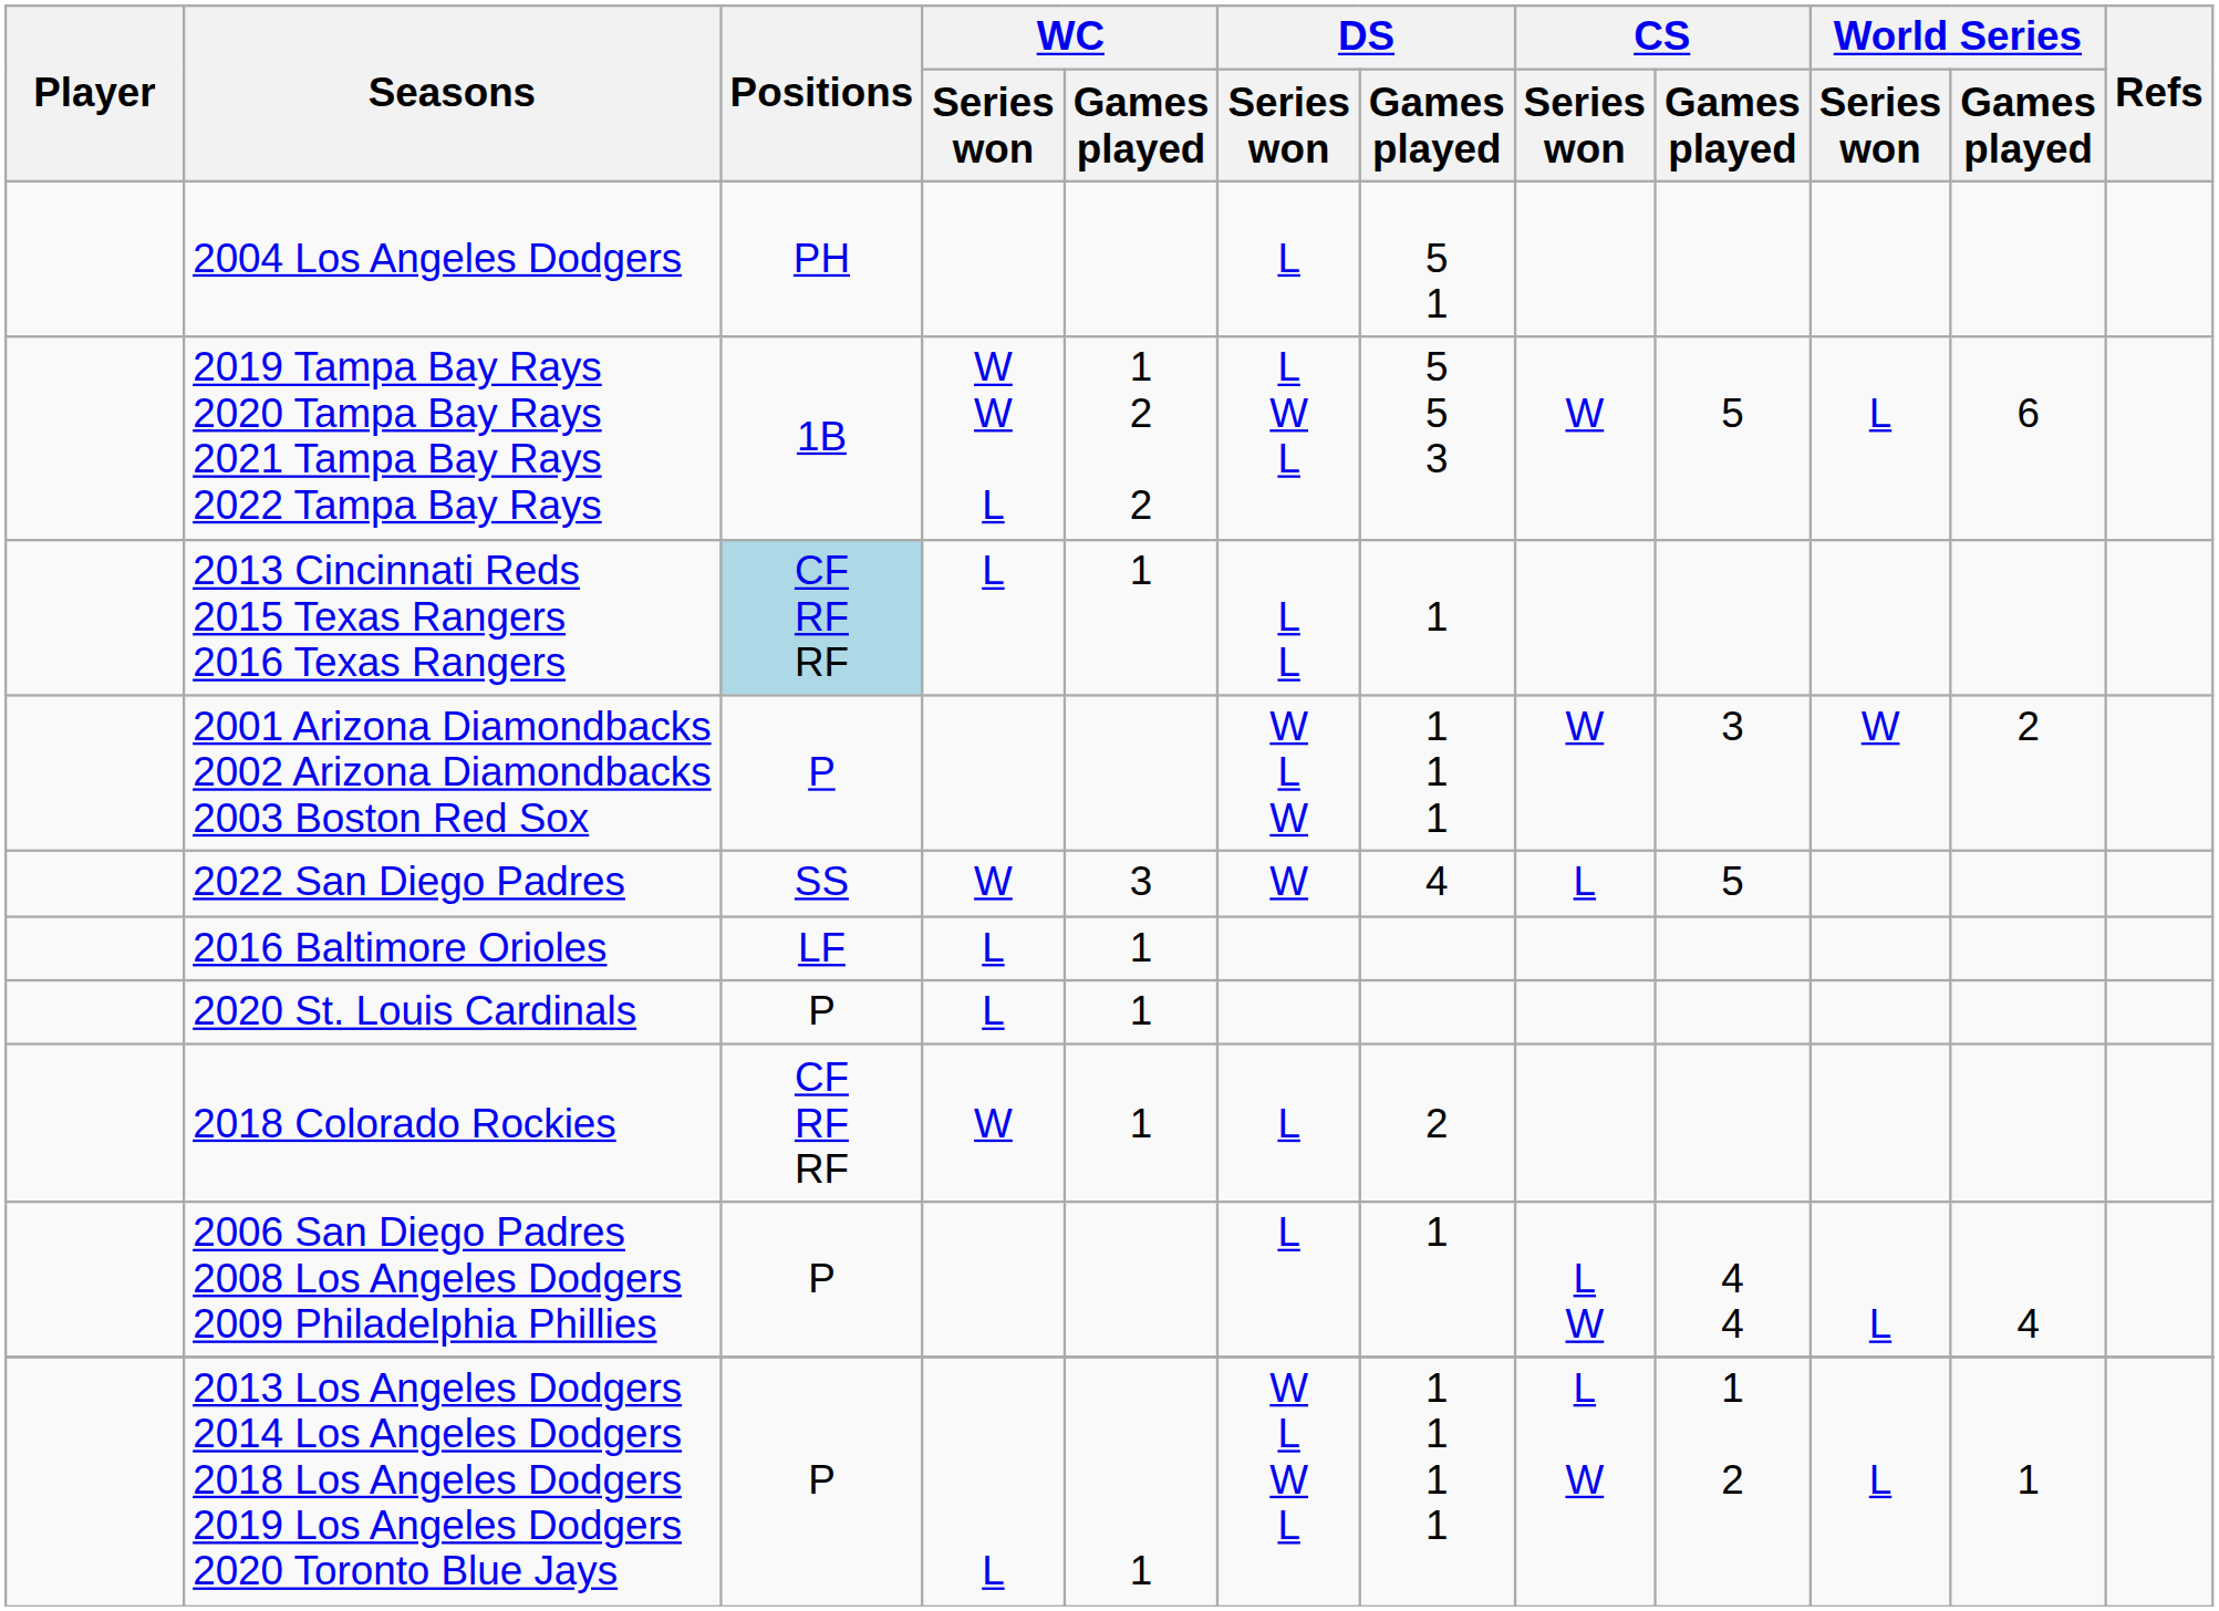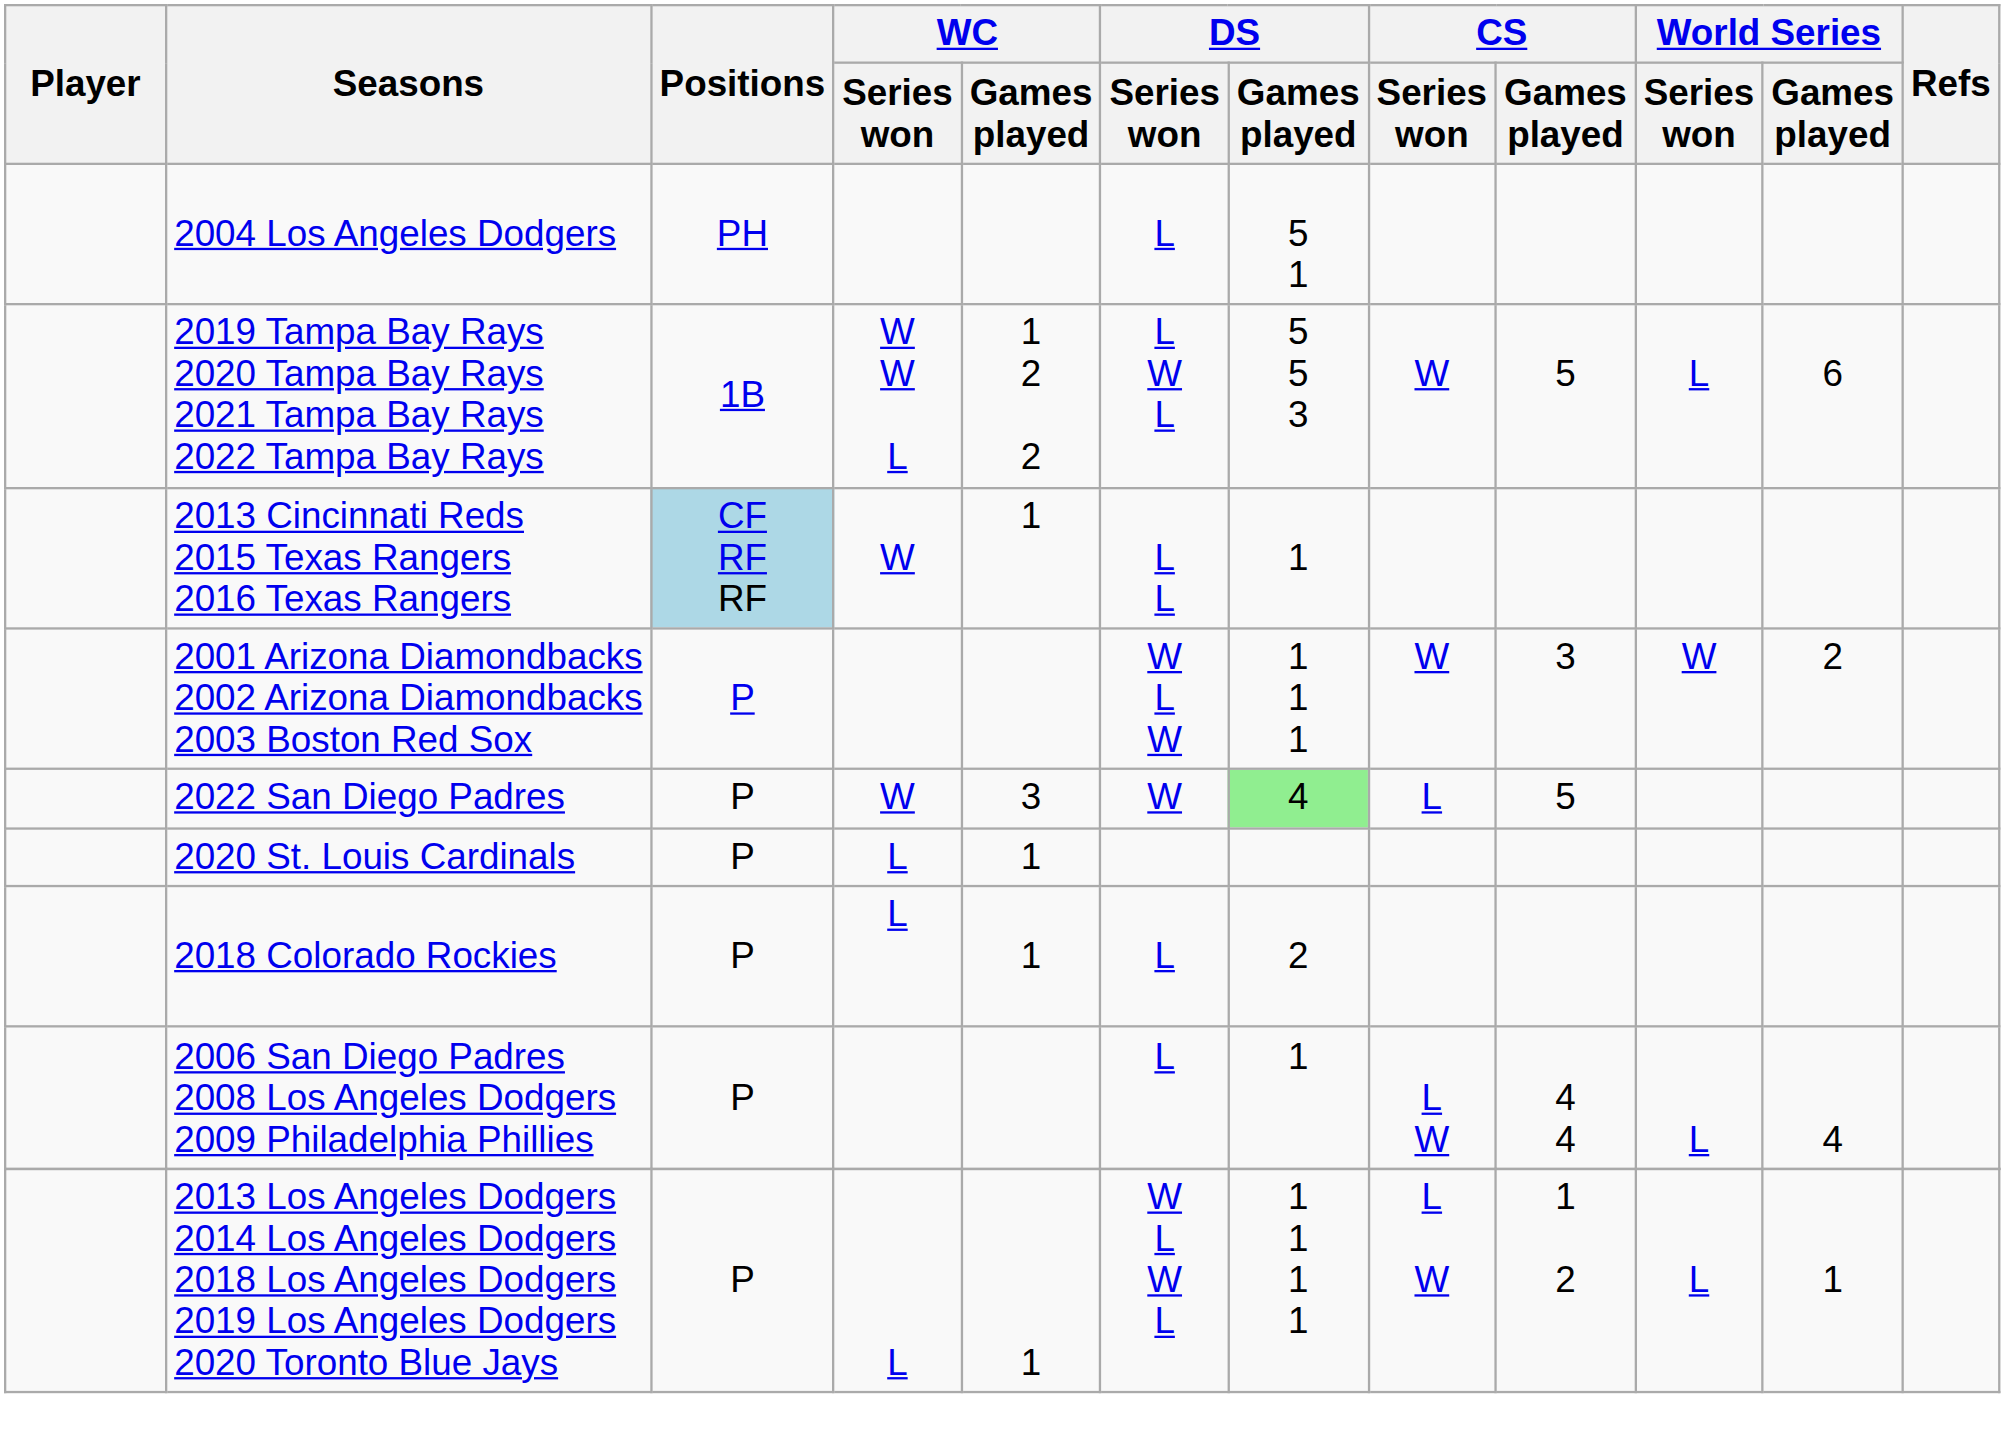2013 Cincinnati Reds 2015 Texas Rangers 2016 Texas Rangers | WC / Series won: L -> W
2022 San Diego Padres | Positions: SS -> P
2022 San Diego Padres | DS / Games played: no background -> lightgreen background
- row: 2016 Baltimore Orioles | LF | L | 1
2018 Colorado Rockies | Positions: CF RF RF -> P
2018 Colorado Rockies | WC / Series won: W -> L
